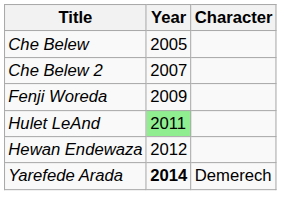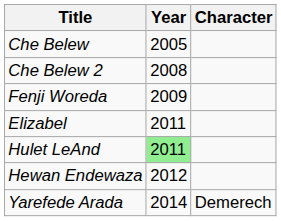Che Belew 2 | Year: 2007 -> 2008
+ row: Elizabel | 2011
Yarefede Arada | Year: bold -> normal
